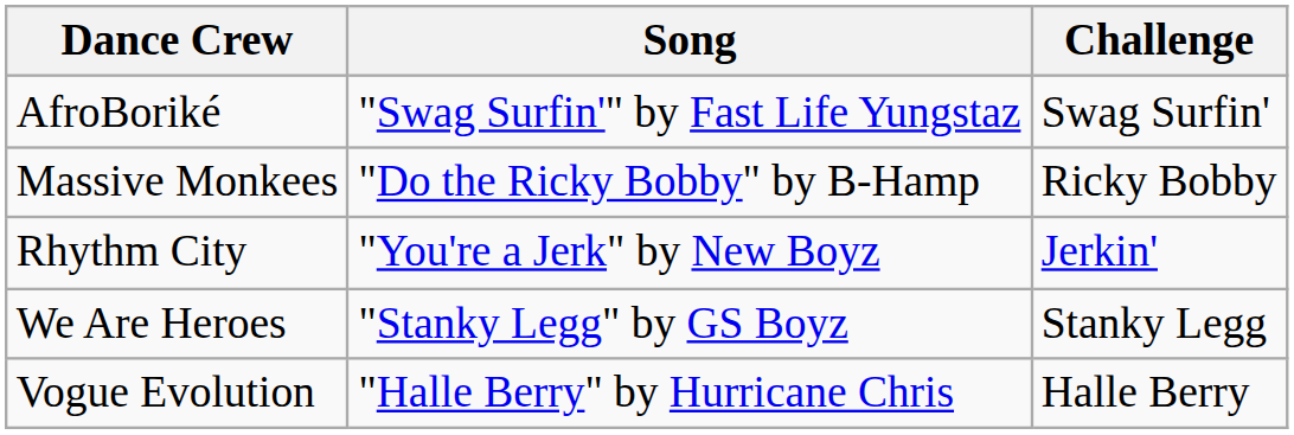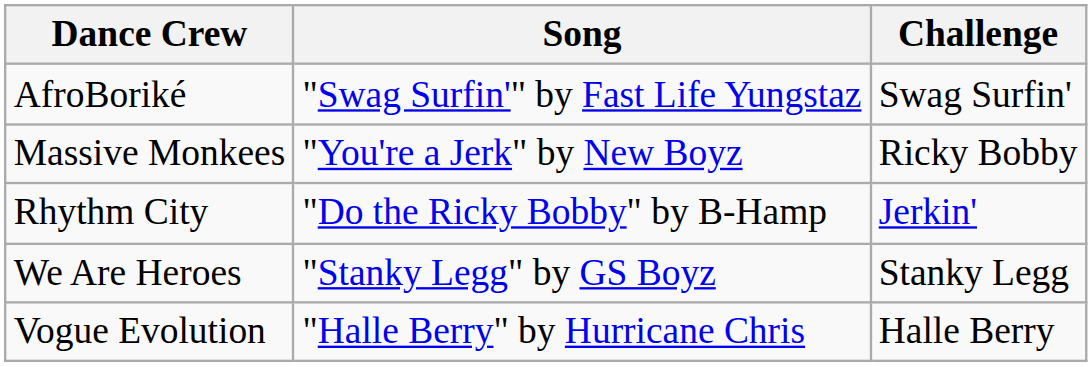Massive Monkees | Song: "Do the Ricky Bobby" by B-Hamp -> "You're a Jerk" by New Boyz
Rhythm City | Song: "You're a Jerk" by New Boyz -> "Do the Ricky Bobby" by B-Hamp
